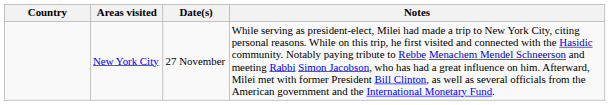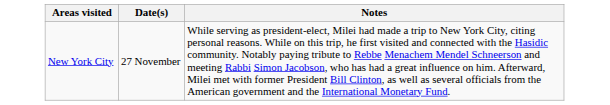- column: Country
